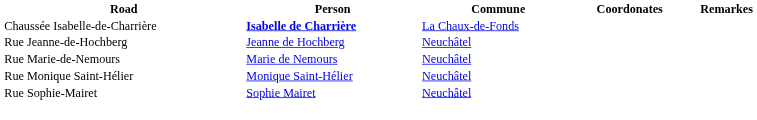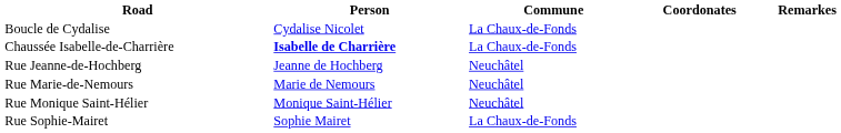+ row: Boucle de Cydalise | Cydalise Nicolet | La Chaux-de-Fonds
Rue Sophie-Mairet | Commune: Neuchâtel -> La Chaux-de-Fonds
